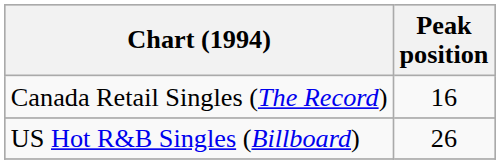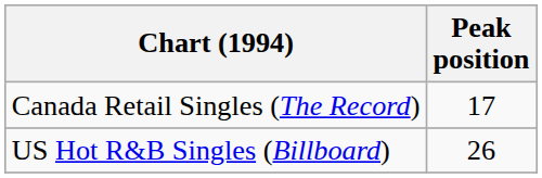Canada Retail Singles (The Record) | Peak position: 16 -> 17
